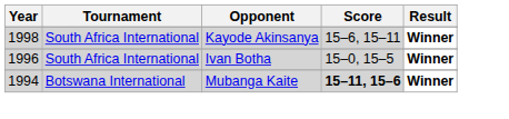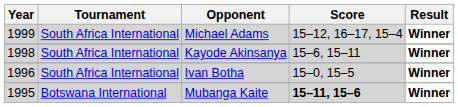+ row: 1999 | South Africa International | Michael Adams | 15–12, 16–17, 15–4 | Winner
Mubanga Kaite | Year: 1994 -> 1995
